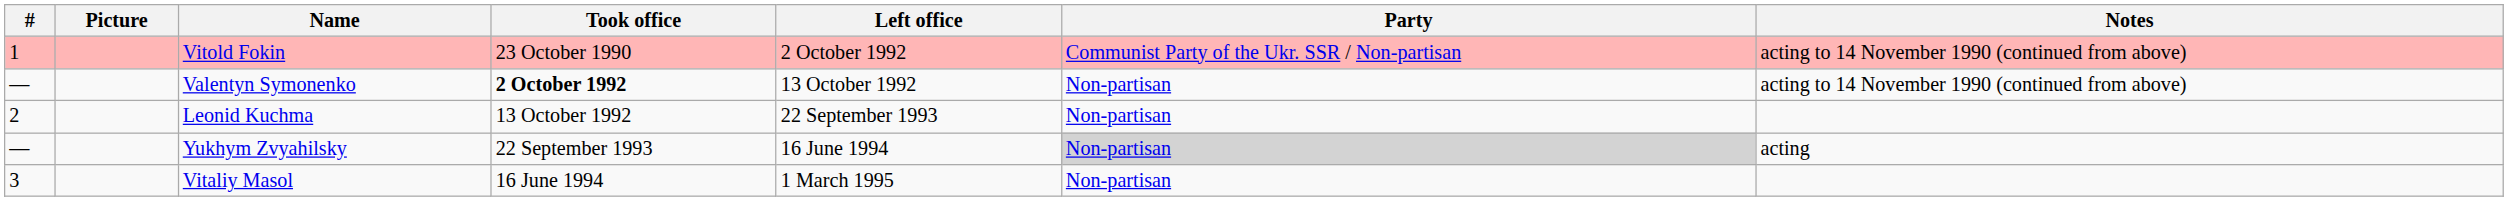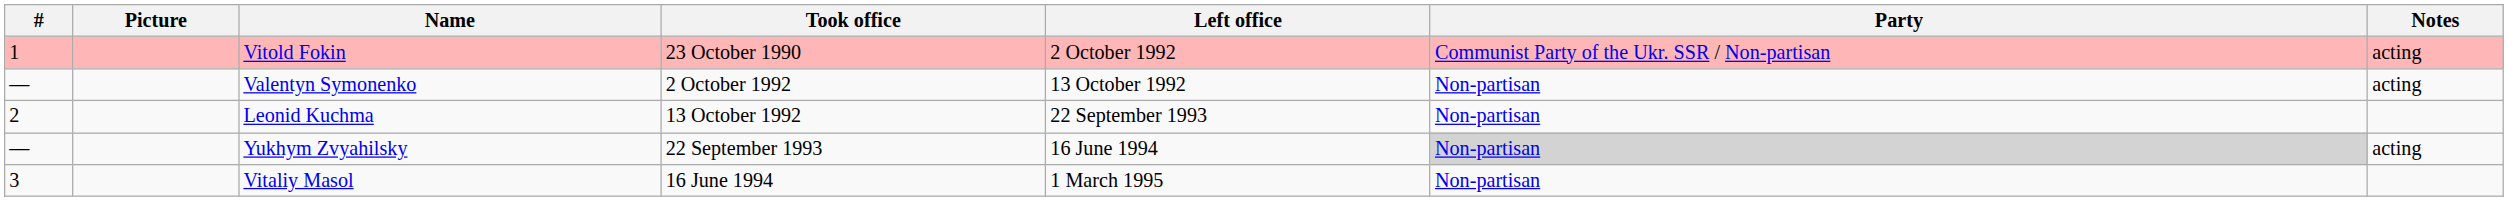Vitold Fokin | Notes: acting to 14 November 1990 (continued from above) -> acting
Valentyn Symonenko | Took office: bold -> normal
Valentyn Symonenko | Notes: acting to 14 November 1990 (continued from above) -> acting
